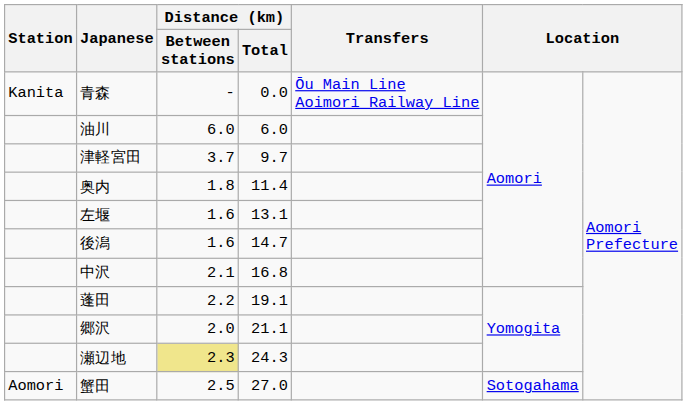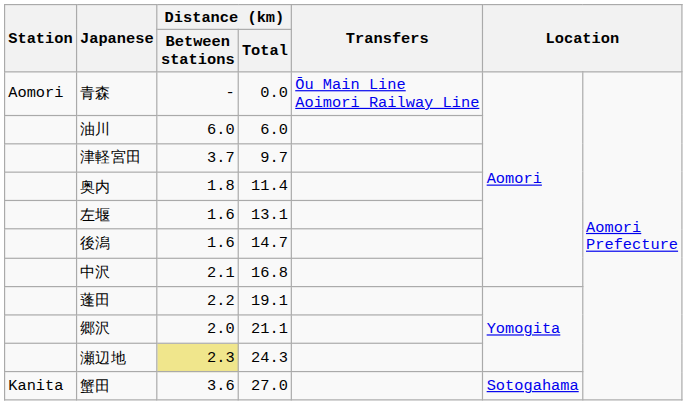青森 | Station: Kanita -> Aomori
蟹田 | Station: Aomori -> Kanita
蟹田 | Distance (km) / Between stations: 2.5 -> 3.6
